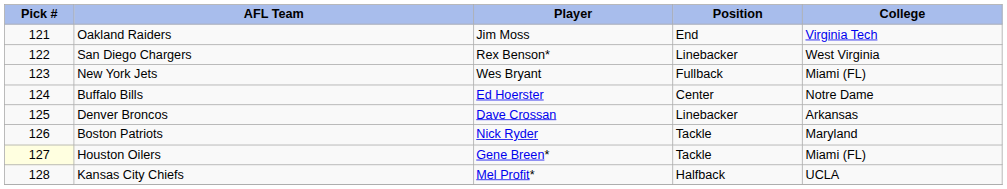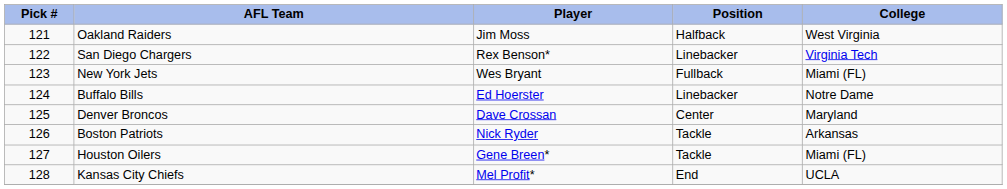Oakland Raiders | Position: End -> Halfback
Oakland Raiders | College: Virginia Tech -> West Virginia
San Diego Chargers | College: West Virginia -> Virginia Tech
Buffalo Bills | Position: Center -> Linebacker
Denver Broncos | Position: Linebacker -> Center
Denver Broncos | College: Arkansas -> Maryland
Boston Patriots | College: Maryland -> Arkansas
Houston Oilers | Pick #: lightyellow background -> no background
Kansas City Chiefs | Position: Halfback -> End
